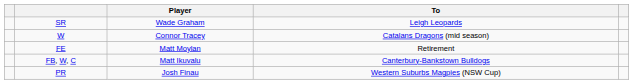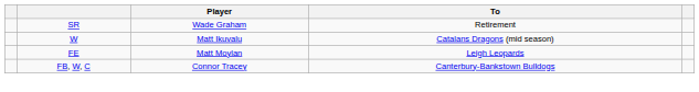SR | To: Leigh Leopards -> Retirement
W | Player: Connor Tracey -> Matt Ikuvalu
FE | To: Retirement -> Leigh Leopards
FB, W, C | Player: Matt Ikuvalu -> Connor Tracey
- row: PR | Josh Finau | Western Suburbs Magpies (NSW Cup)
